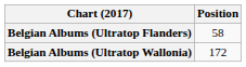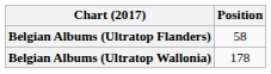Belgian Albums (Ultratop Wallonia) | Position: 172 -> 178
